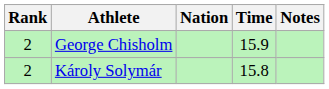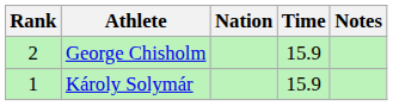Károly Solymár | Rank: 2 -> 1
Károly Solymár | Time: 15.8 -> 15.9
